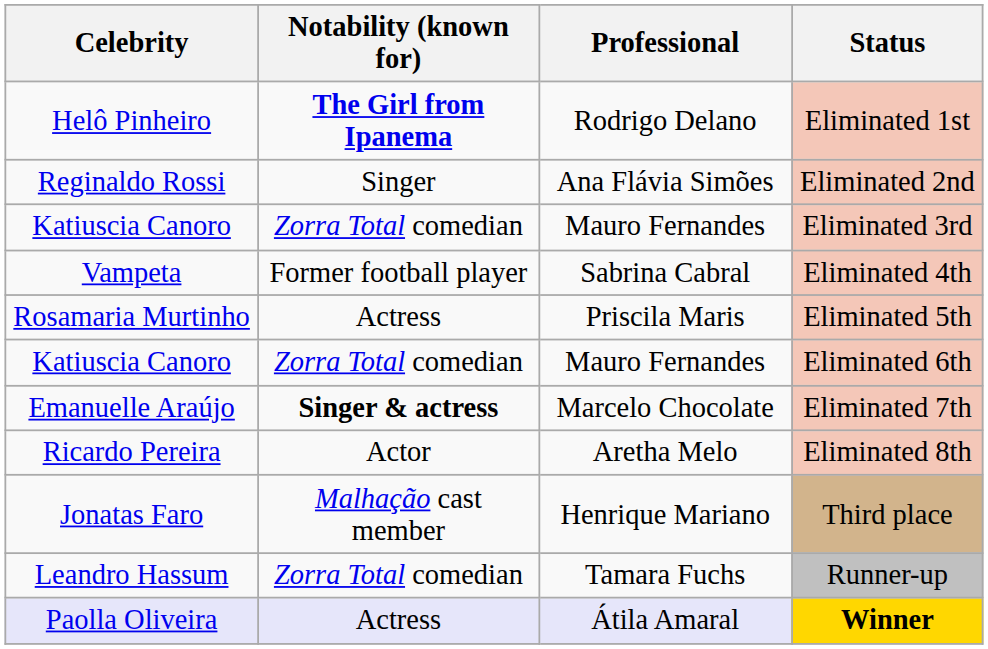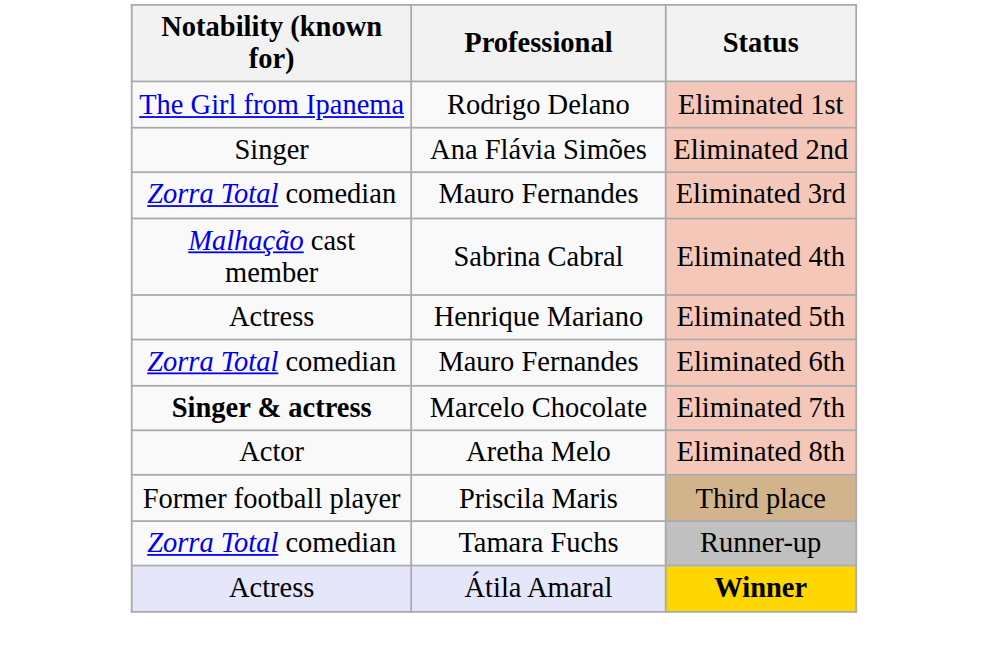- column: Celebrity | Helô Pinheiro | Reginaldo Rossi | Katiuscia Canoro | Vampeta | Rosamaria Murtinho | Katiuscia Canoro | Emanuelle Araújo | Ricardo Pereira | Jonatas Faro | Leandro Hassum | Paolla Oliveira
Eliminated 1st | Notability (known for): bold -> normal
Eliminated 4th | Notability (known for): Former football player -> Malhação cast member
Eliminated 5th | Professional: Priscila Maris -> Henrique Mariano
Third place | Notability (known for): Malhação cast member -> Former football player
Third place | Professional: Henrique Mariano -> Priscila Maris
